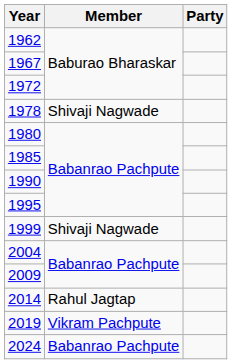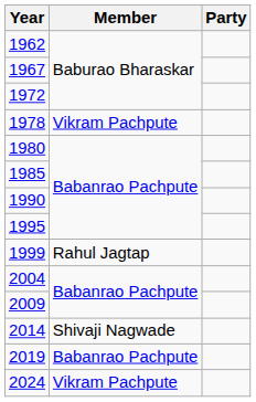1978 | Member: Shivaji Nagwade -> Vikram Pachpute
1999 | Member: Shivaji Nagwade -> Rahul Jagtap
2014 | Member: Rahul Jagtap -> Shivaji Nagwade
2019 | Member: Vikram Pachpute -> Babanrao Pachpute
2024 | Member: Babanrao Pachpute -> Vikram Pachpute
